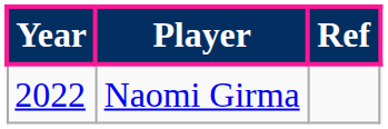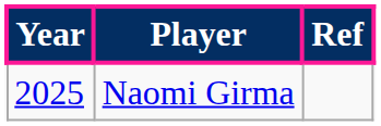Naomi Girma | Year: 2022 -> 2025
